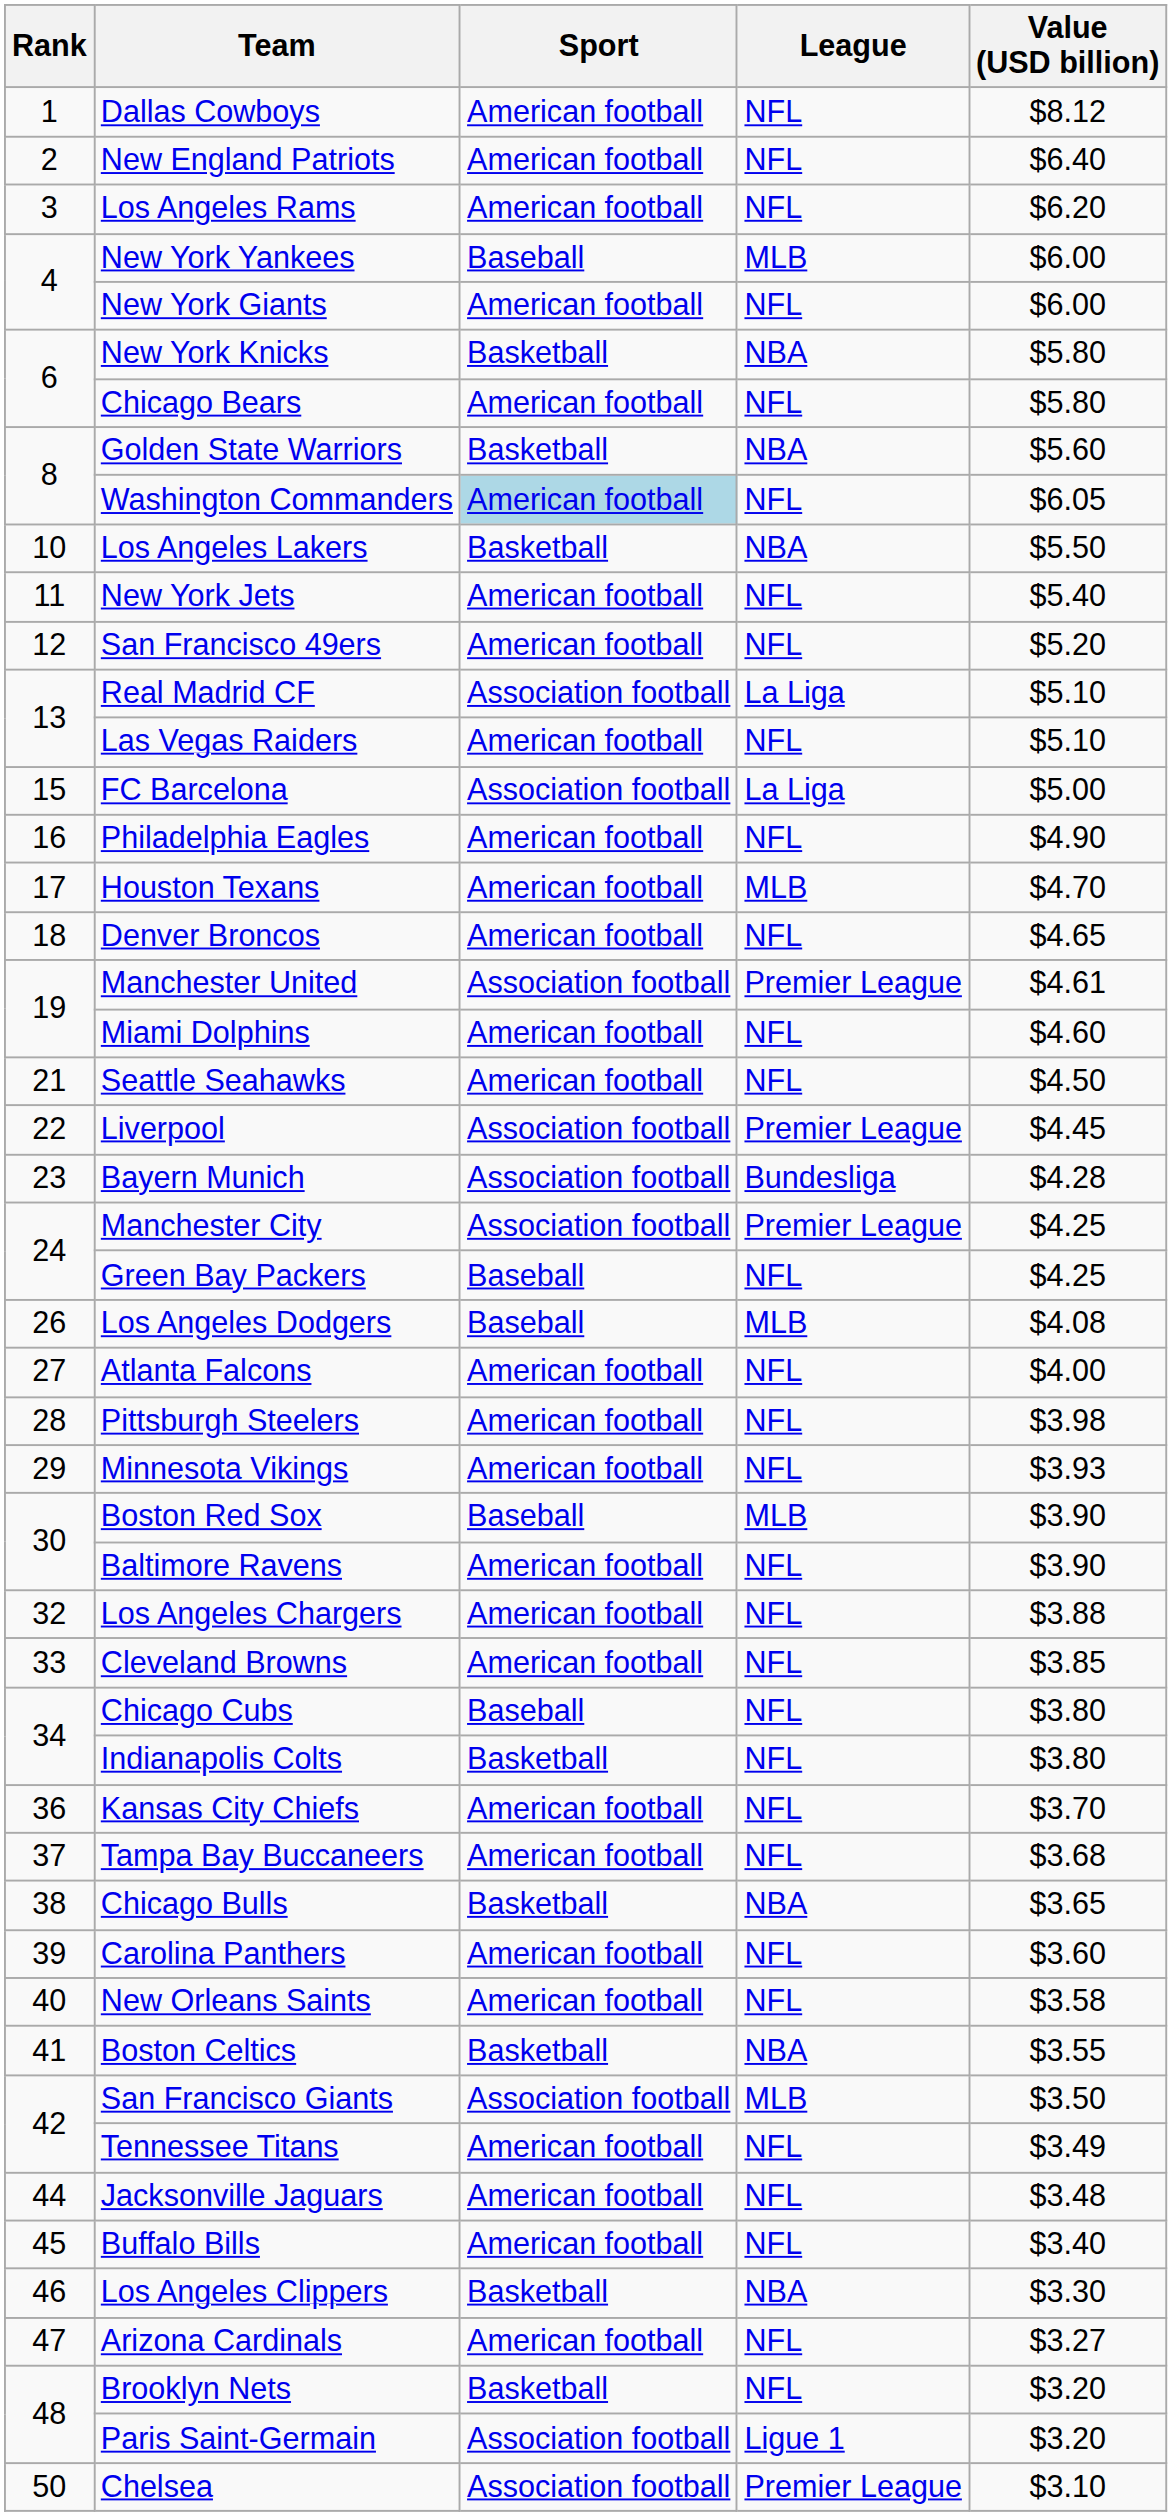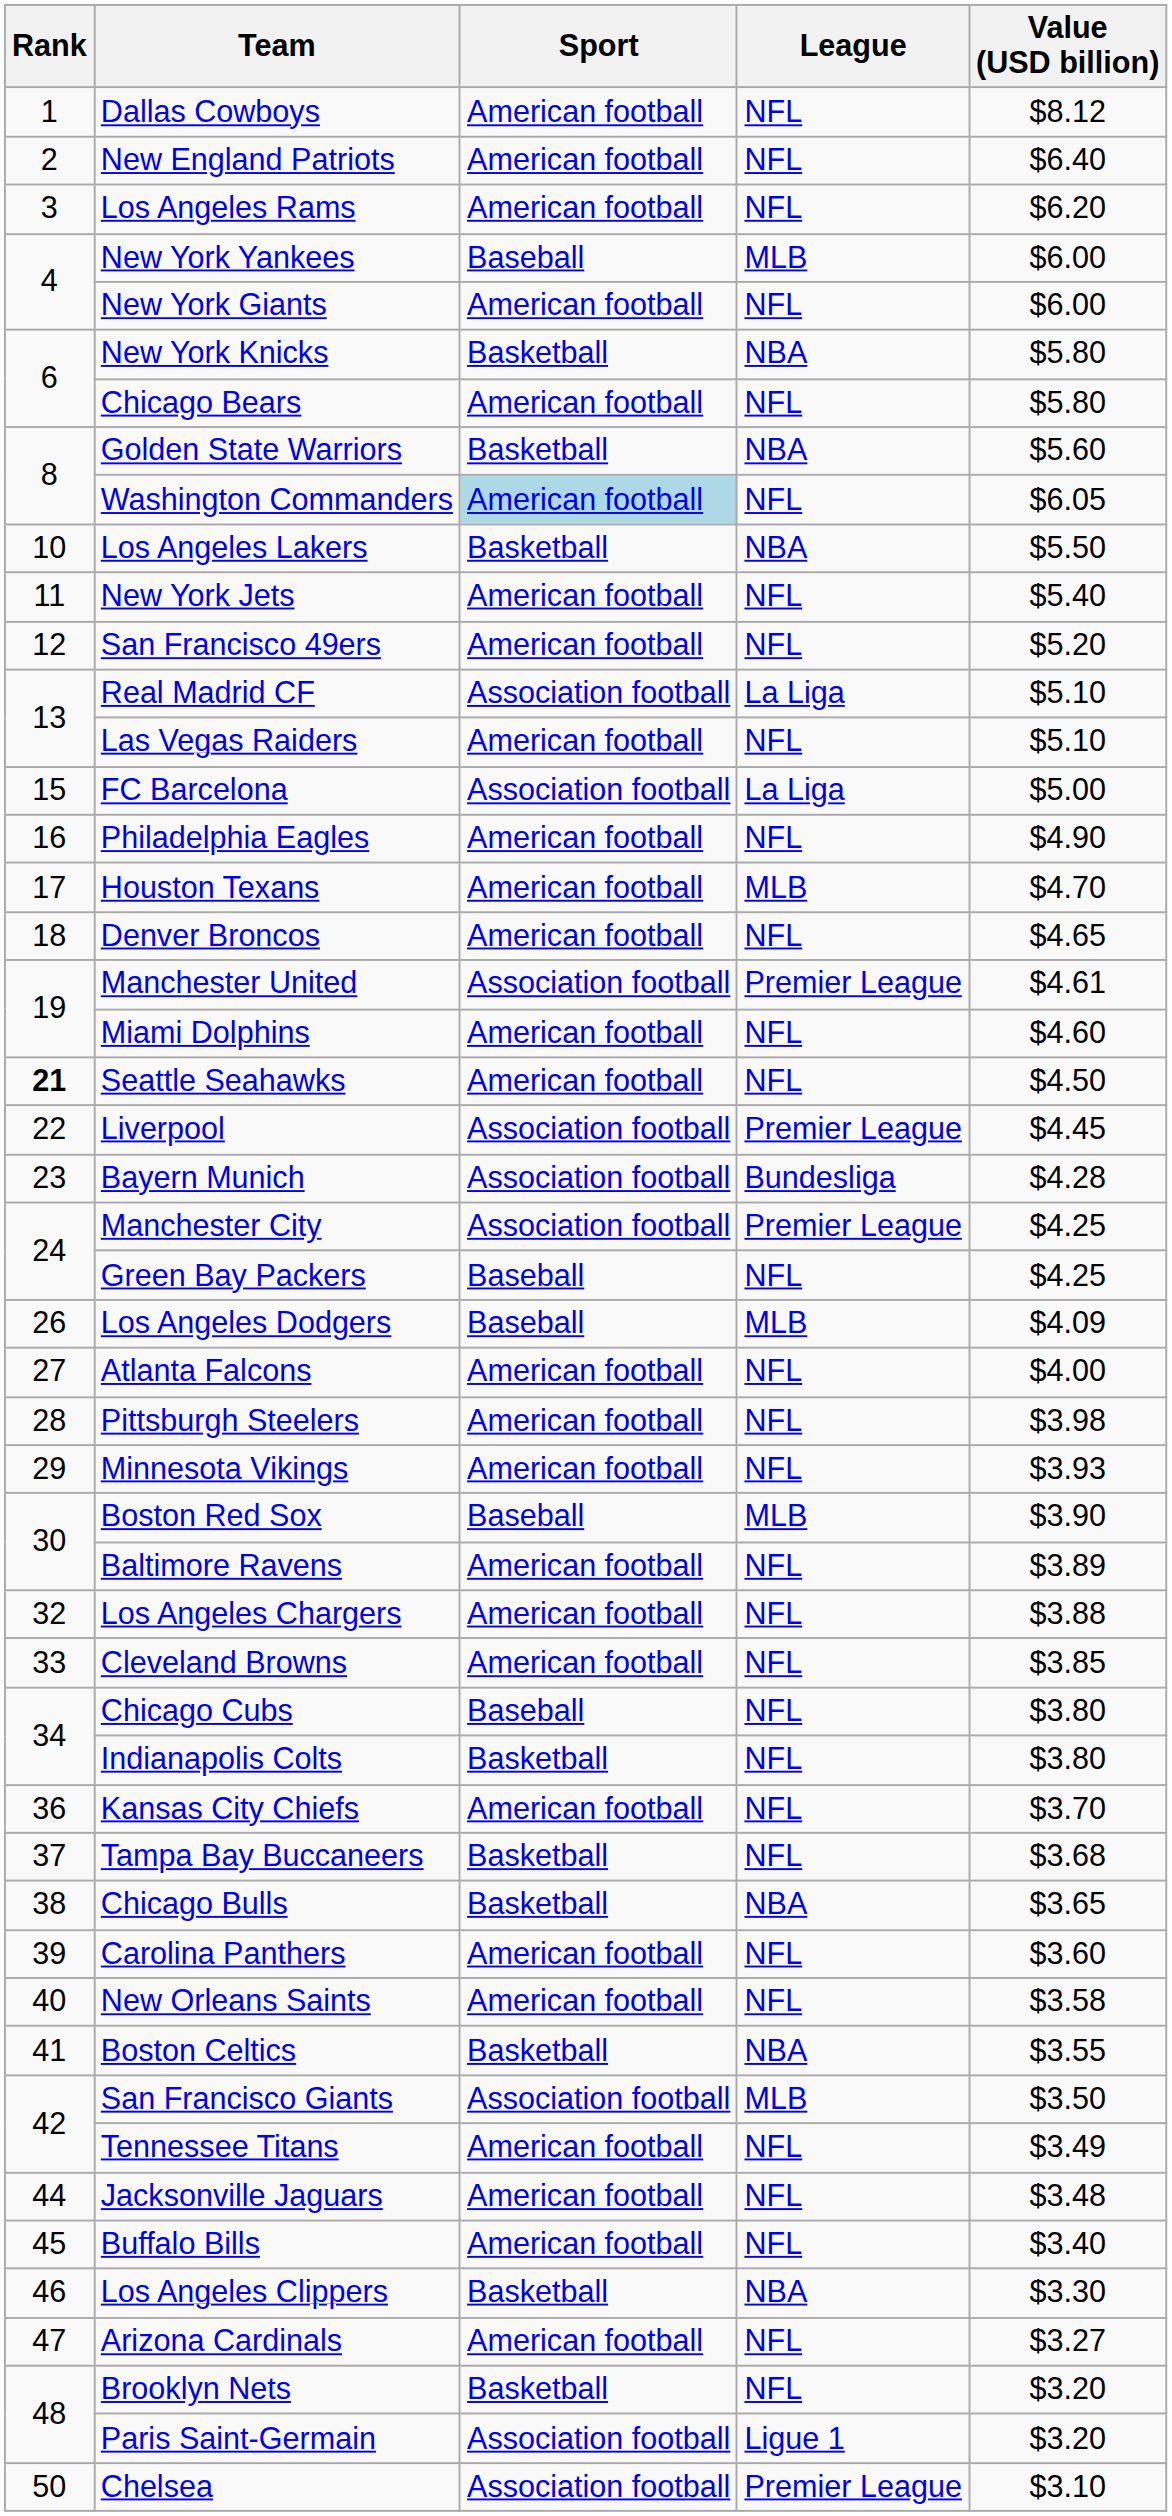Seattle Seahawks | Rank: normal -> bold
Los Angeles Dodgers | Value (USD billion): $4.08 -> $4.09
Baltimore Ravens | Value (USD billion): $3.90 -> $3.89
Tampa Bay Buccaneers | Sport: American football -> Basketball
